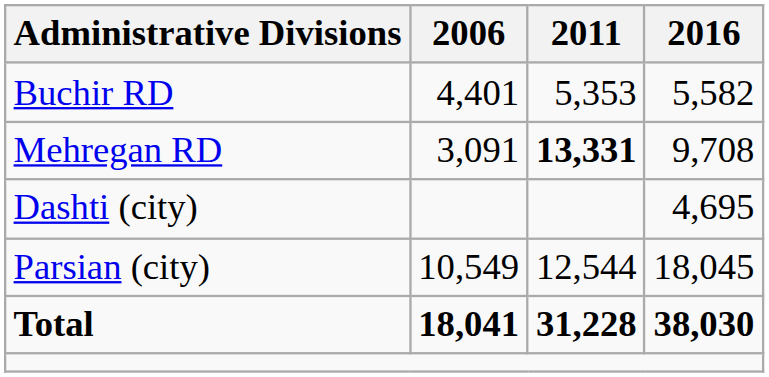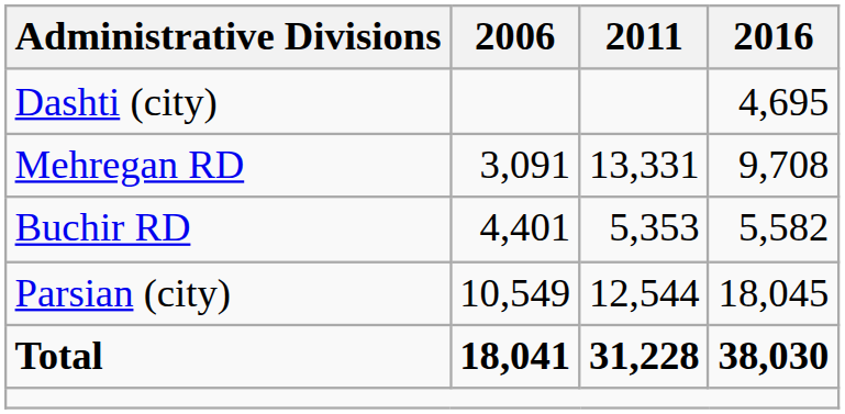rows swapped: Buchir RD <-> Dashti (city)
Mehregan RD | 2011: bold -> normal
